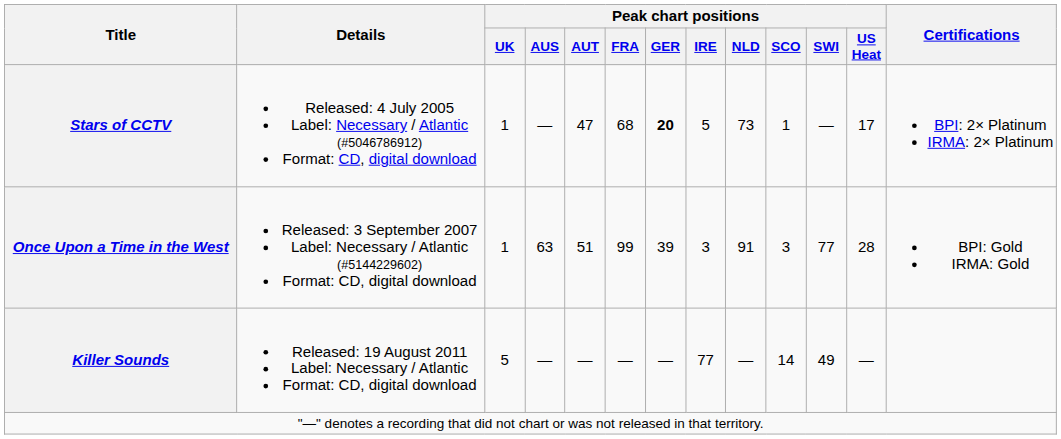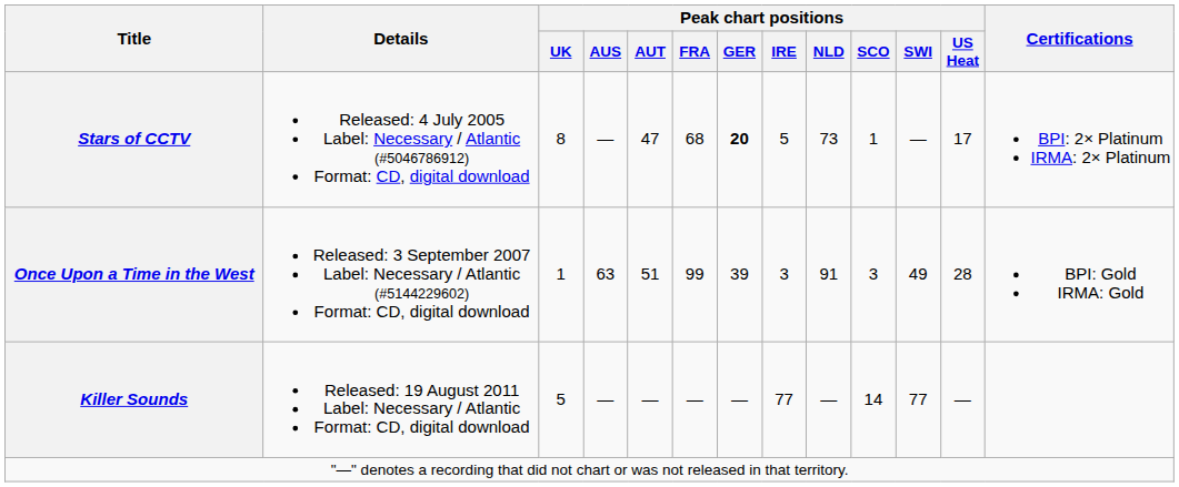Stars of CCTV | Peak chart positions / UK: 1 -> 8
Once Upon a Time in the West | Peak chart positions / SWI: 77 -> 49
Killer Sounds | Peak chart positions / SWI: 49 -> 77
